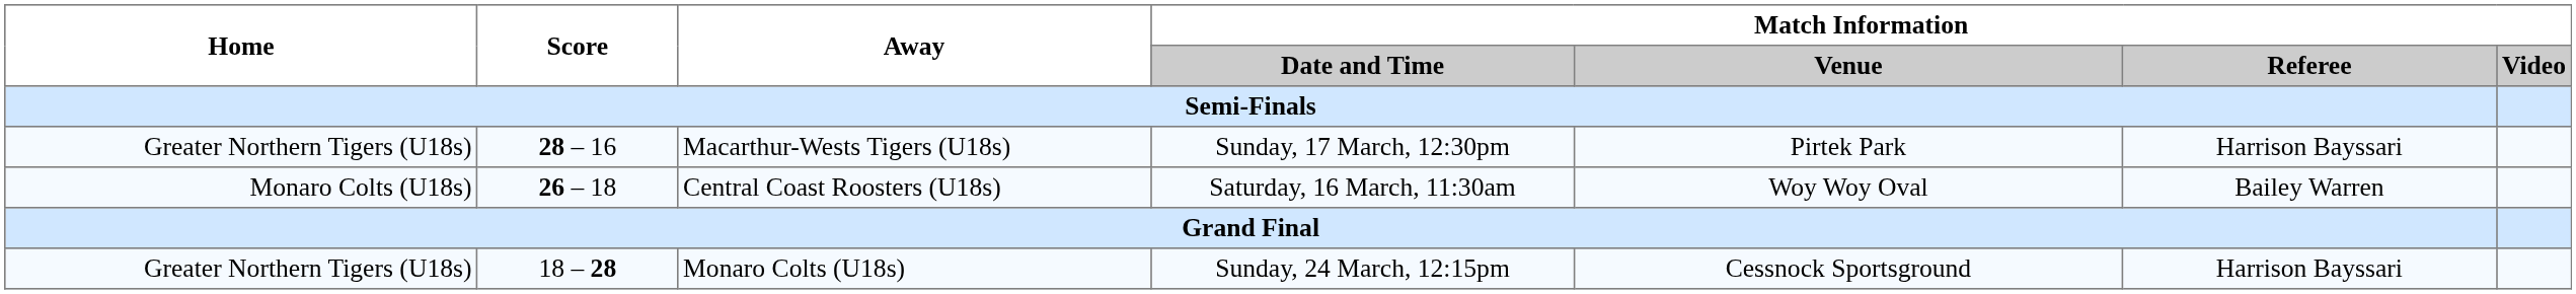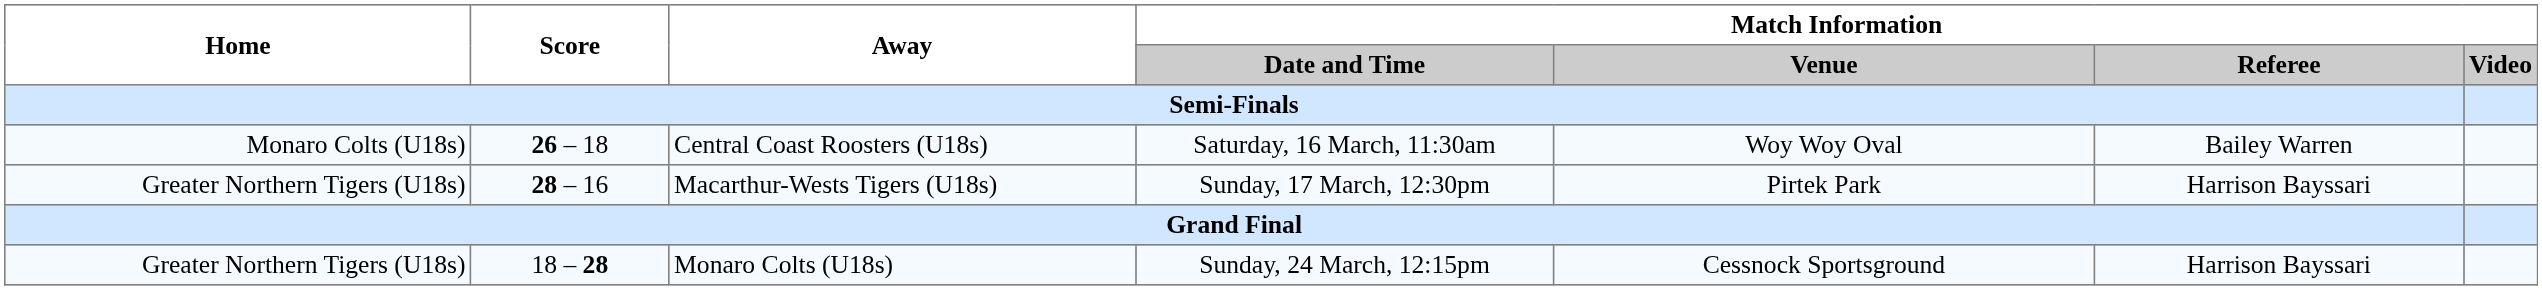rows swapped: Central Coast Roosters (U18s) <-> Macarthur-Wests Tigers (U18s)
